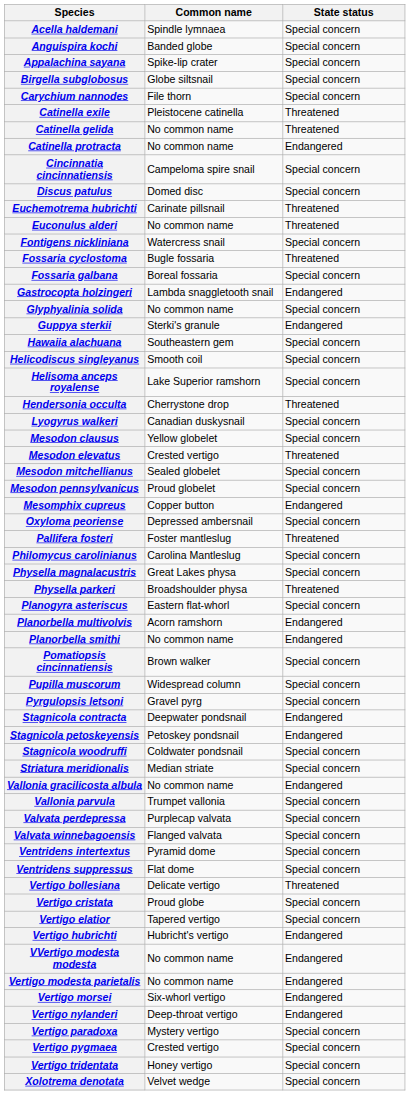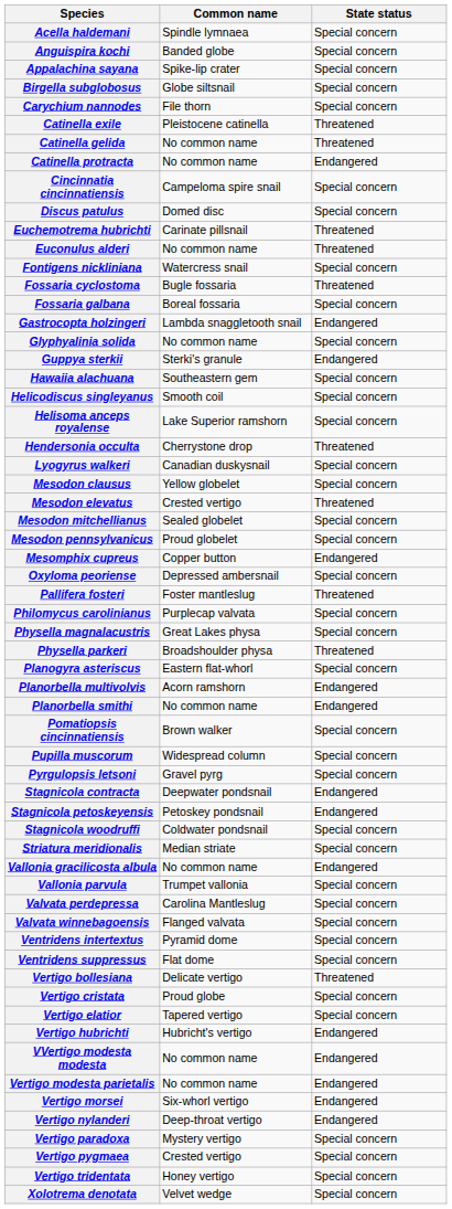Philomycus carolinianus | Common name: Carolina Mantleslug -> Purplecap valvata
Valvata perdepressa | Common name: Purplecap valvata -> Carolina Mantleslug
